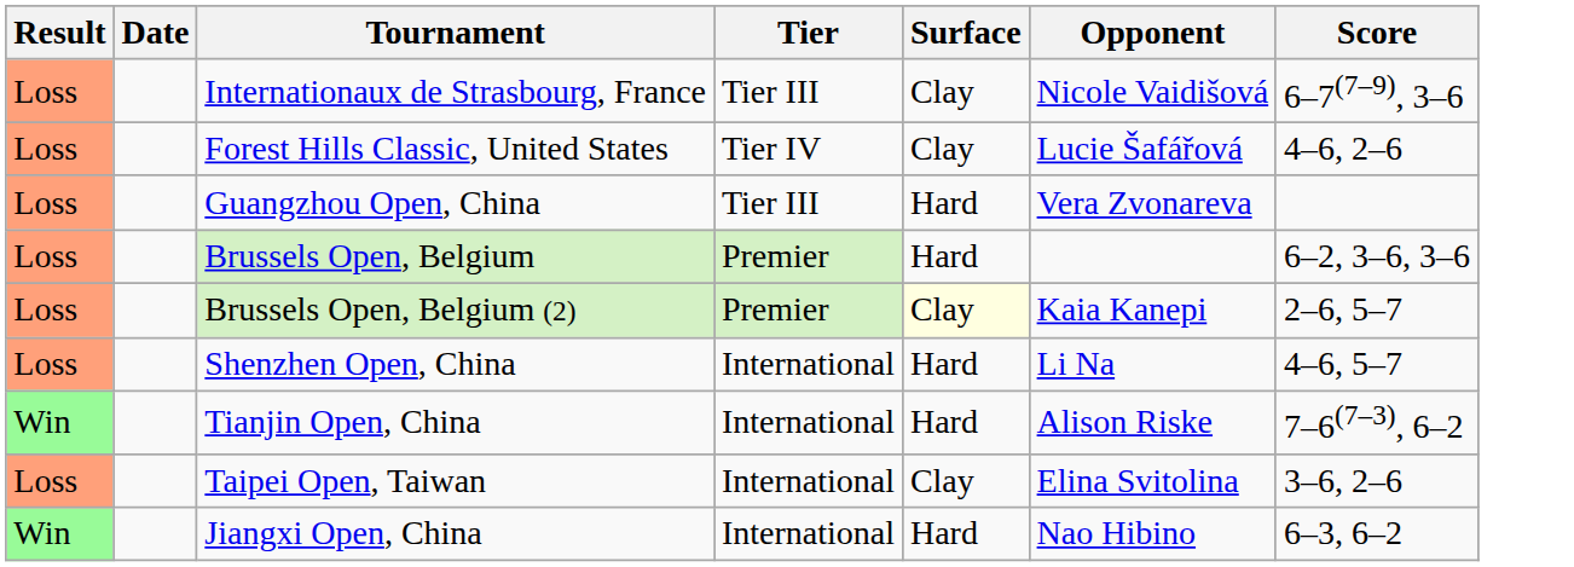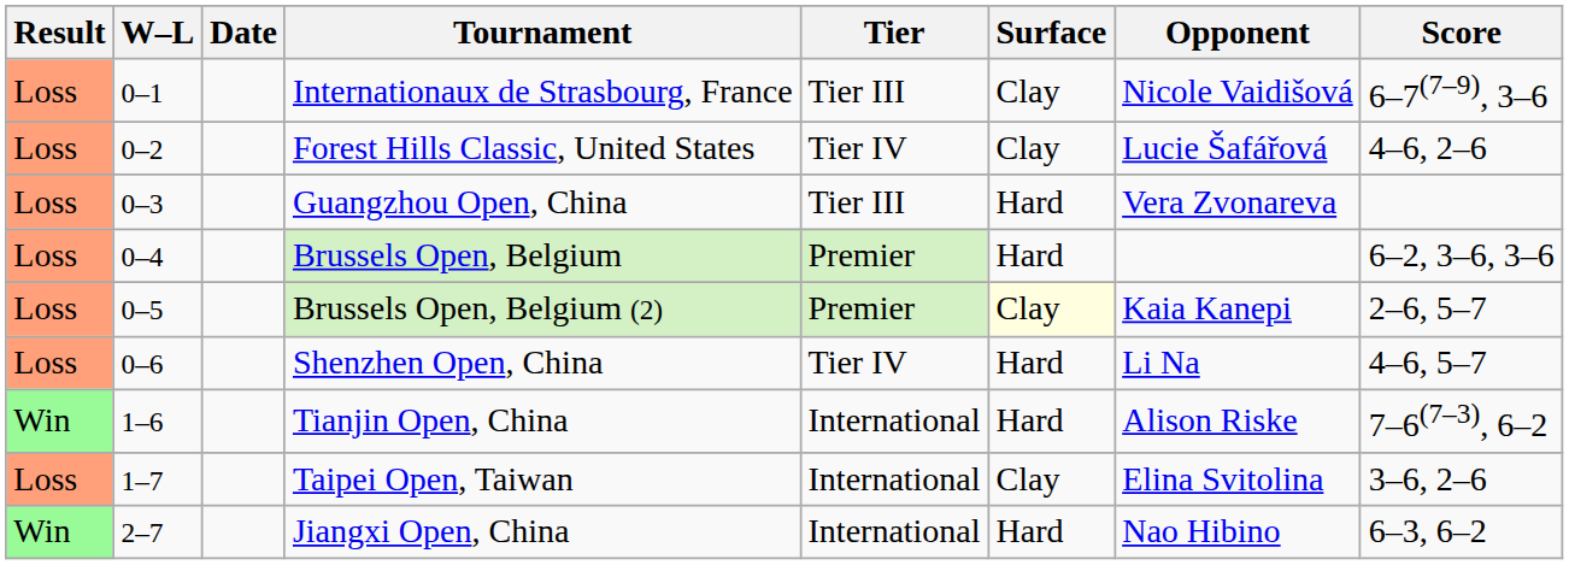+ column: W–L | 0–1 | 0–2 | 0–3 | 0–4 | 0–5 | 0–6 | 1–6 | 1–7 | 2–7
Shenzhen Open, China | Tier: International -> Tier IV
